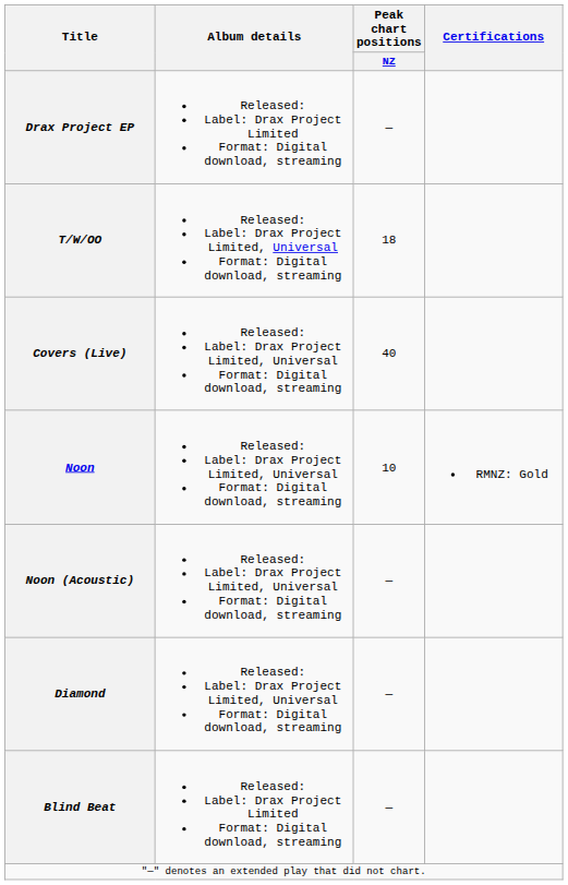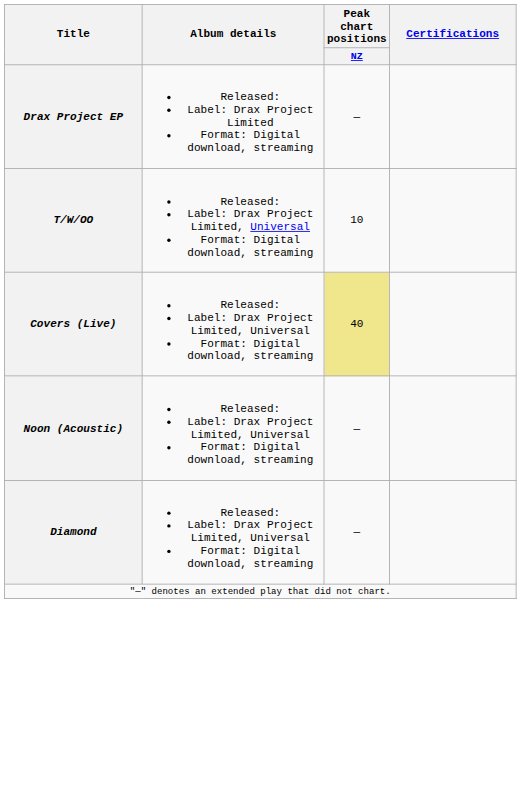T/W/OO | Peak chart positions / NZ: 18 -> 10
Covers (Live) | Peak chart positions / NZ: no background -> khaki background
- row: Noon | Released: Label: Drax Project Limited, Universal Format: Digital download, streaming | 10 | RMNZ: Gold
- row: Blind Beat | Released: Label: Drax Project Limited Format: Digital download, streaming | —
